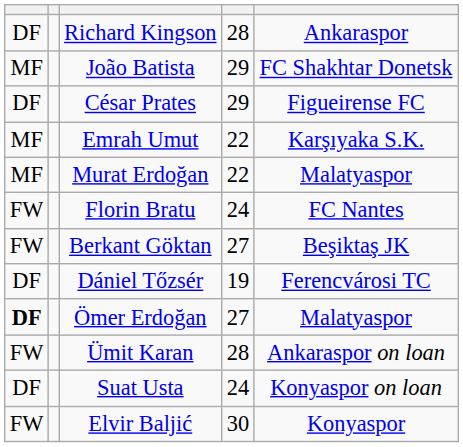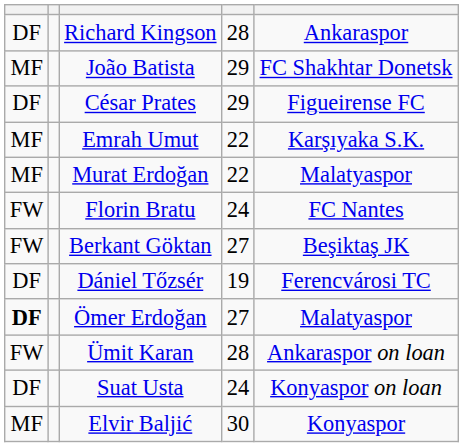Elvir Baljić | column 1: FW -> MF
